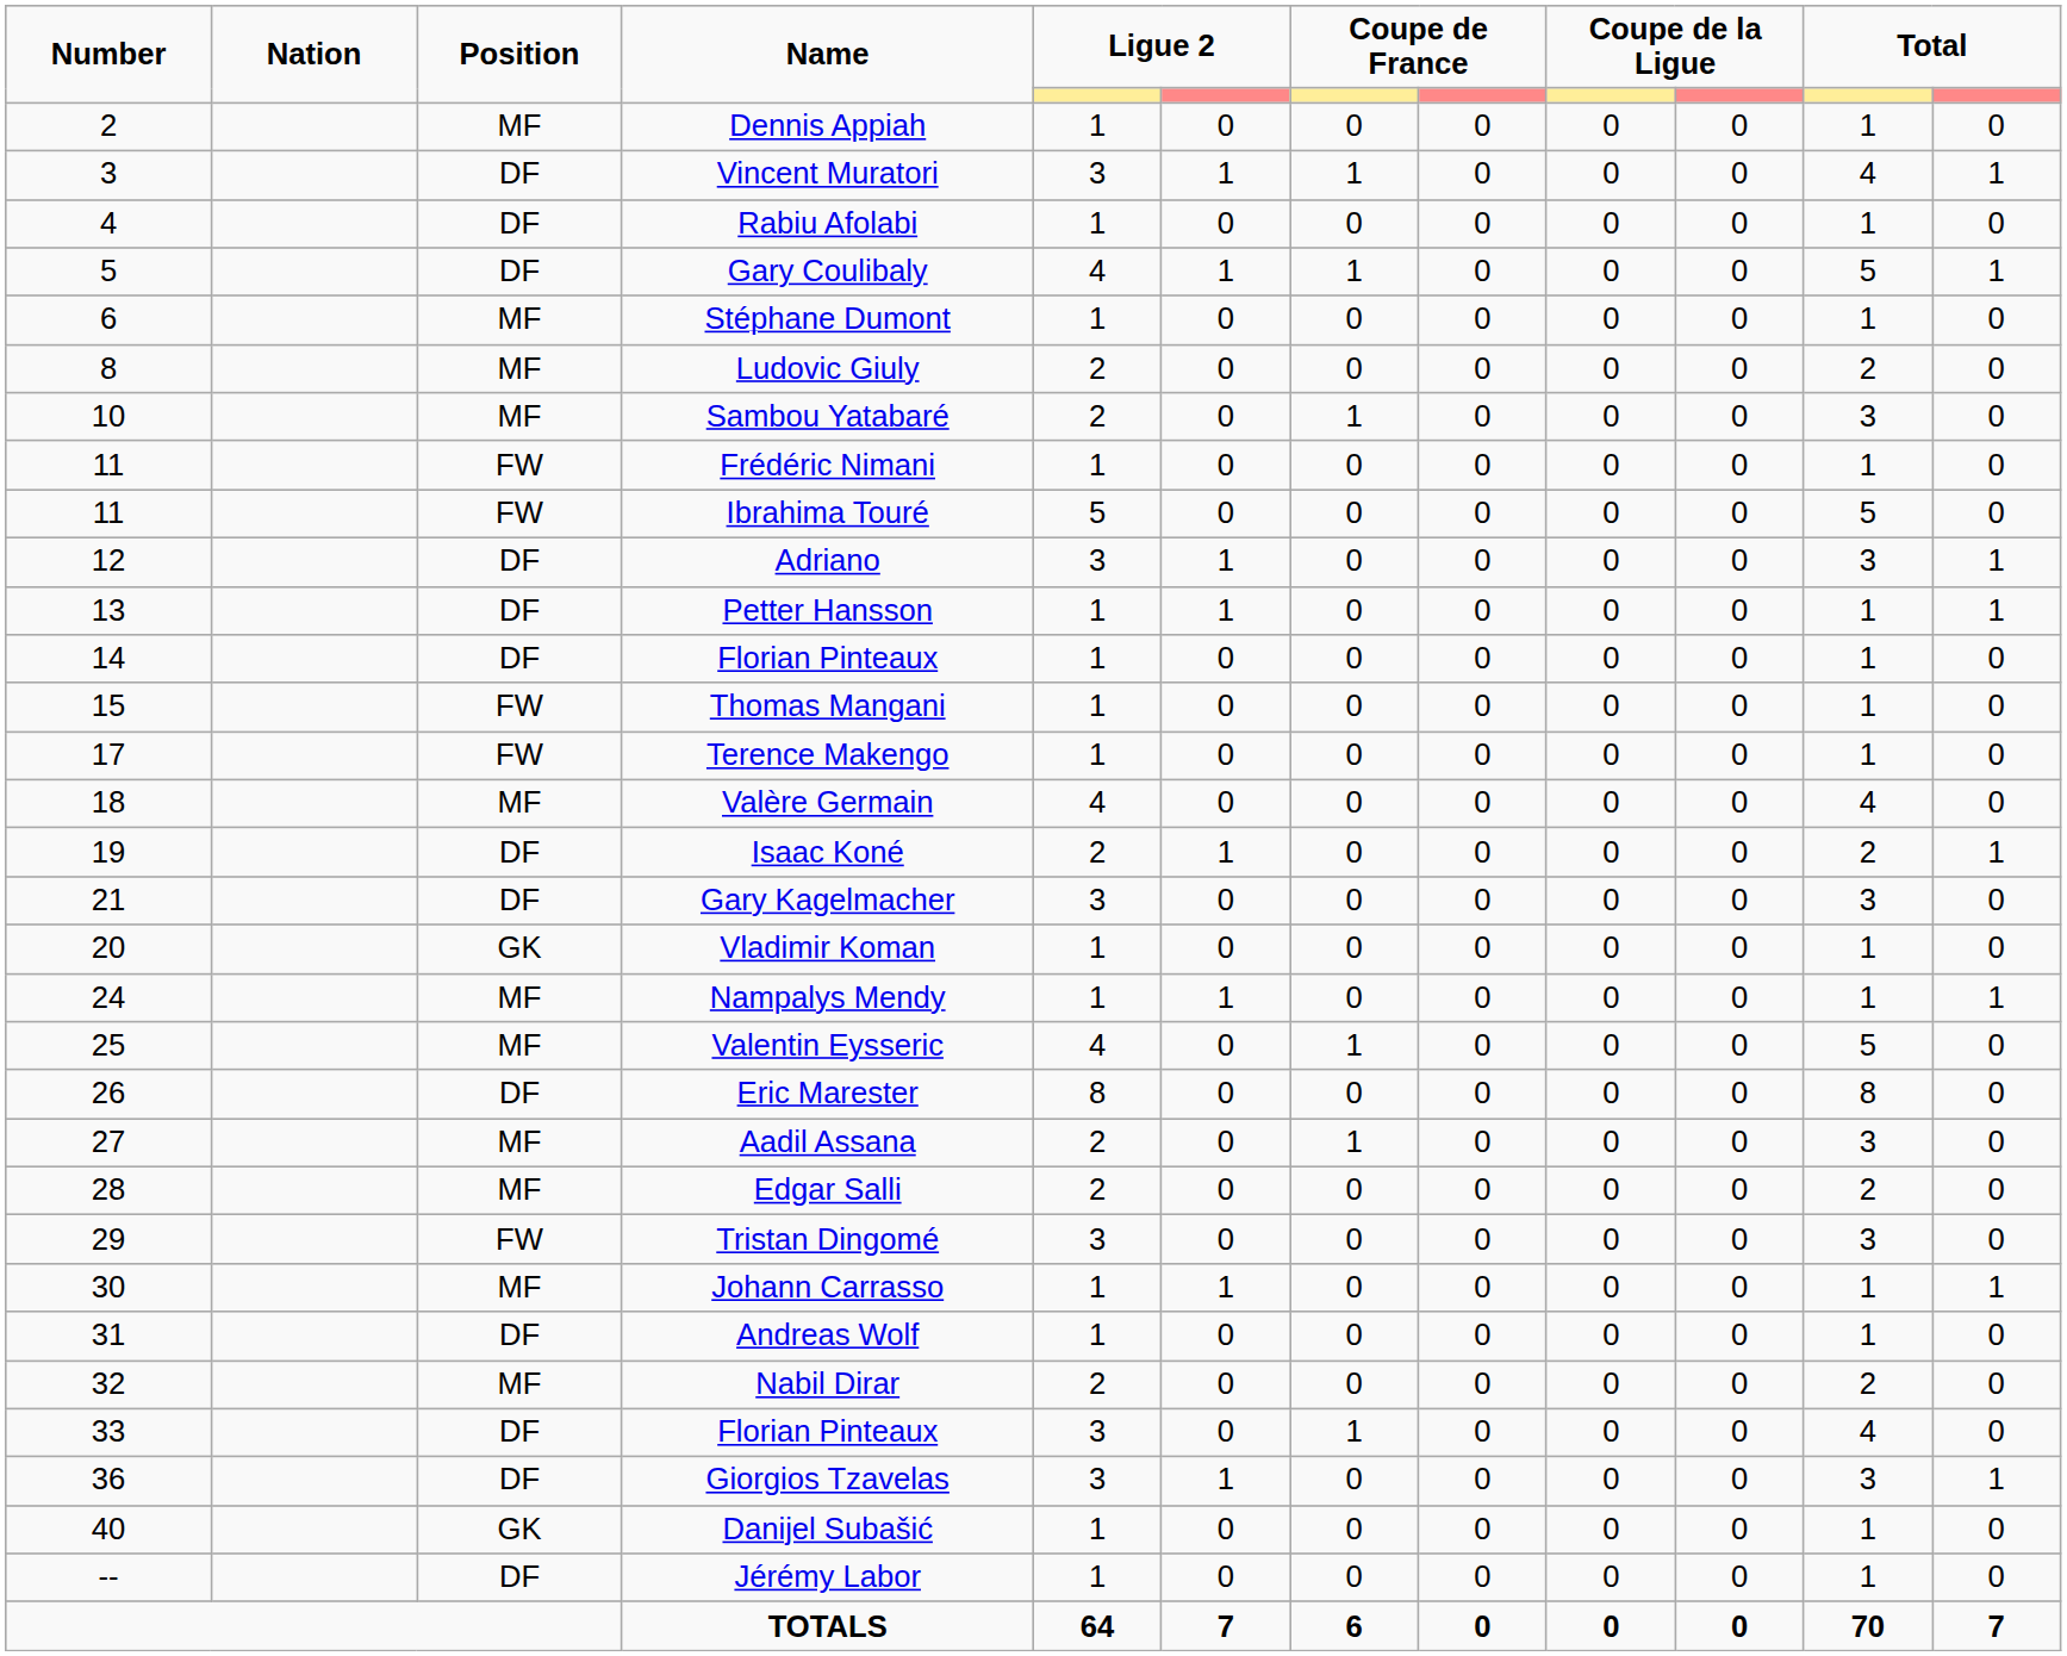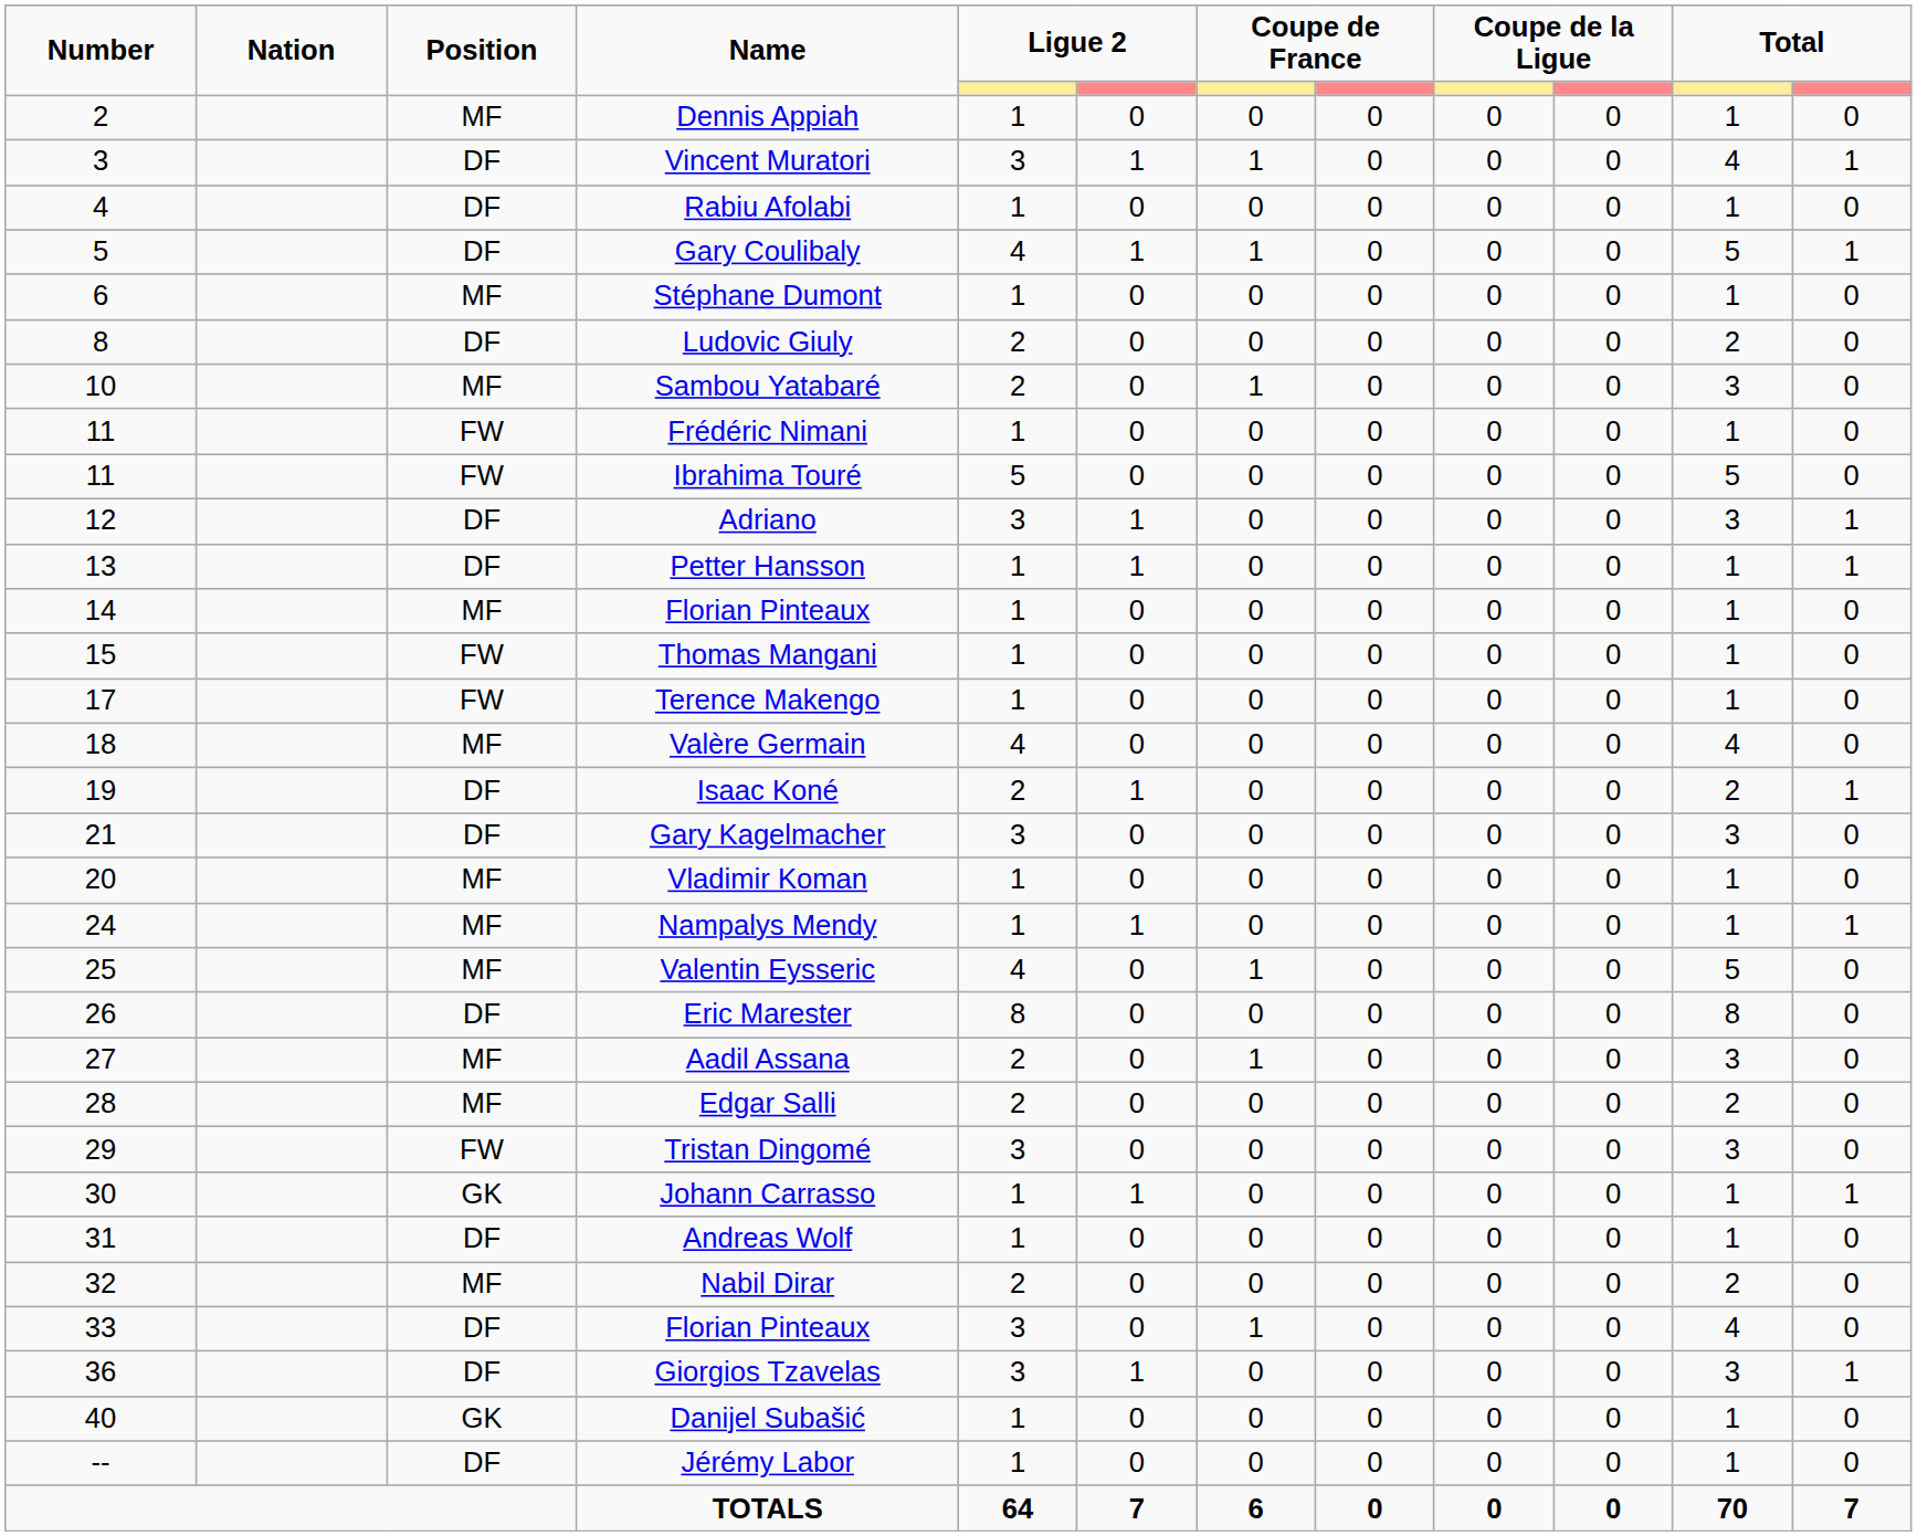Ludovic Giuly | Position: MF -> DF
14 / Florian Pinteaux | Position: DF -> MF
Vladimir Koman | Position: GK -> MF
Johann Carrasso | Position: MF -> GK
